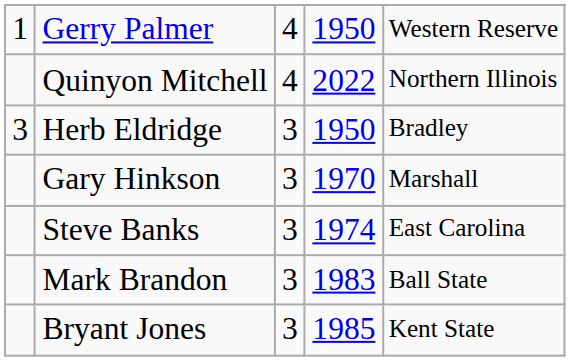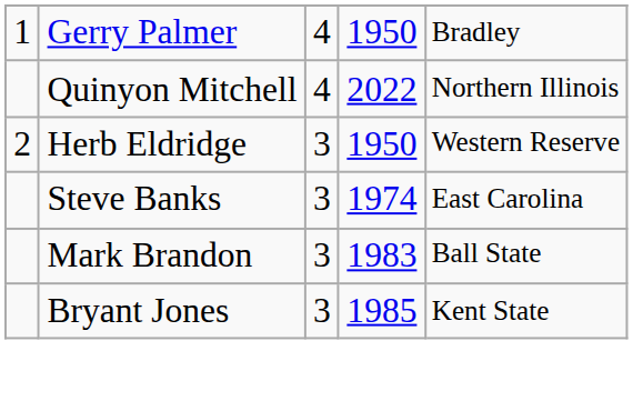Gerry Palmer | column 5: Western Reserve -> Bradley
Herb Eldridge | column 1: 3 -> 2
Herb Eldridge | column 5: Bradley -> Western Reserve
- row: Gary Hinkson | 3 | 1970 | Marshall
